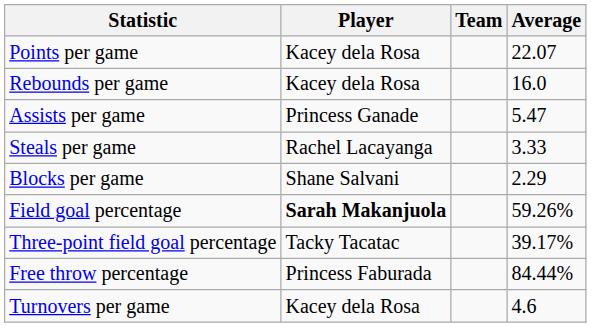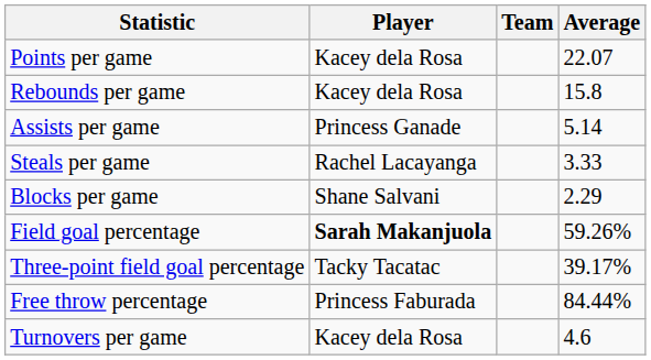Rebounds per game | Average: 16.0 -> 15.8
Assists per game | Average: 5.47 -> 5.14
